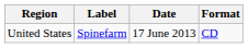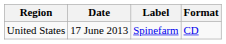columns swapped: Date <-> Label
